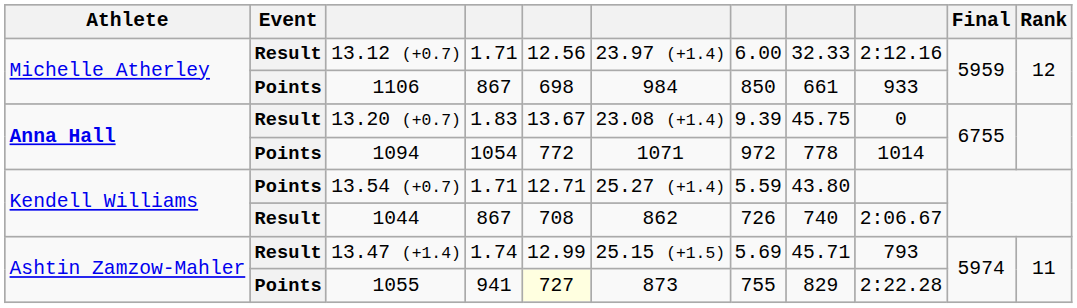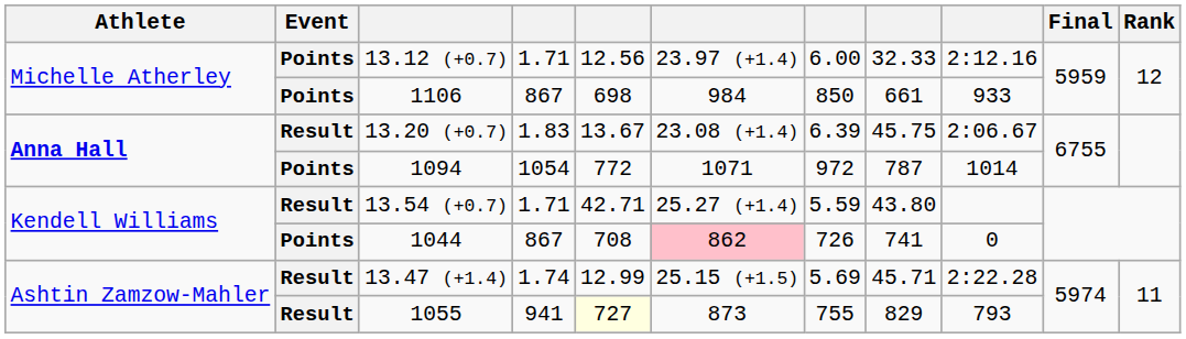13.12 (+0.7) | Event: Result -> Points
13.20 (+0.7) | column 7: 9.39 -> 6.39
13.20 (+0.7) | column 9: 0 -> 2:06.67
1094 | column 8: 778 -> 787
13.54 (+0.7) | Event: Points -> Result
13.54 (+0.7) | column 5: 12.71 -> 42.71
1044 | Event: Result -> Points
1044 | column 6: no background -> pink background
1044 | column 8: 740 -> 741
1044 | column 9: 2:06.67 -> 0
13.47 (+1.4) | column 9: 793 -> 2:22.28
1055 | Event: Points -> Result
1055 | column 9: 2:22.28 -> 793
